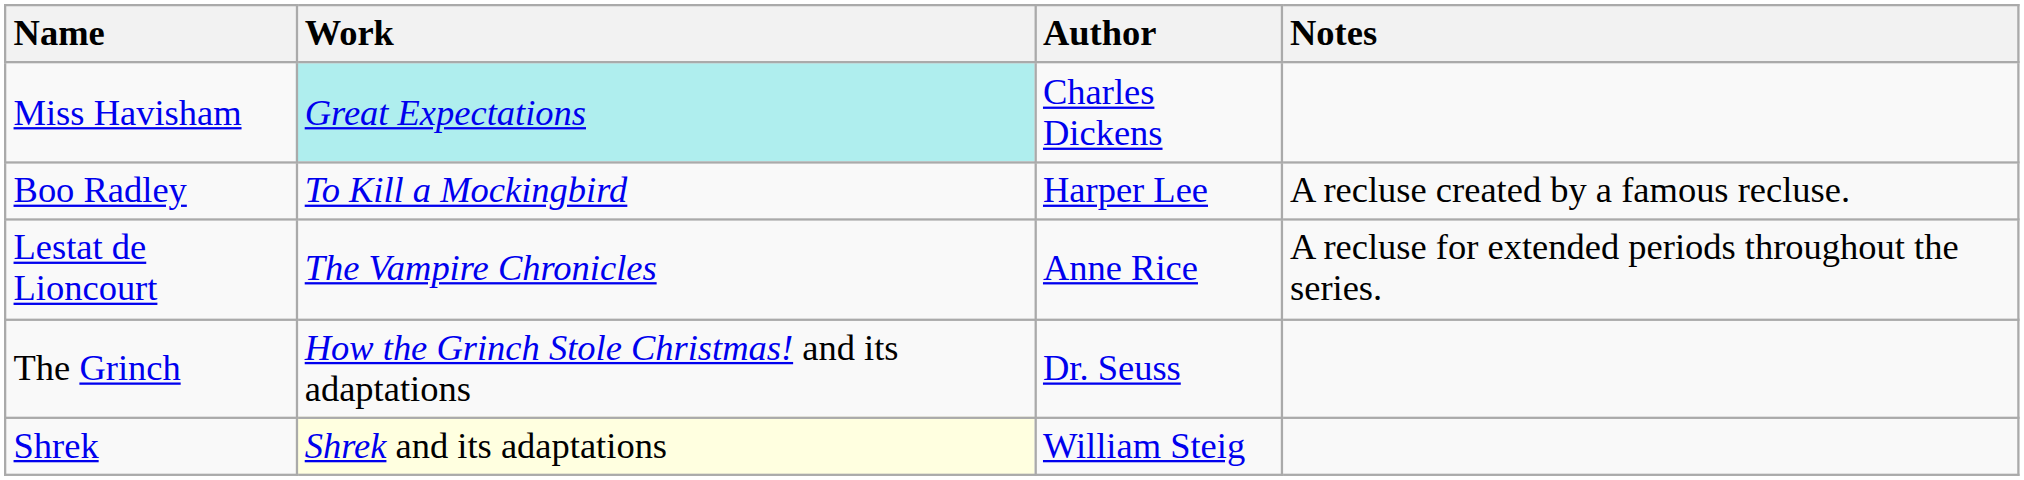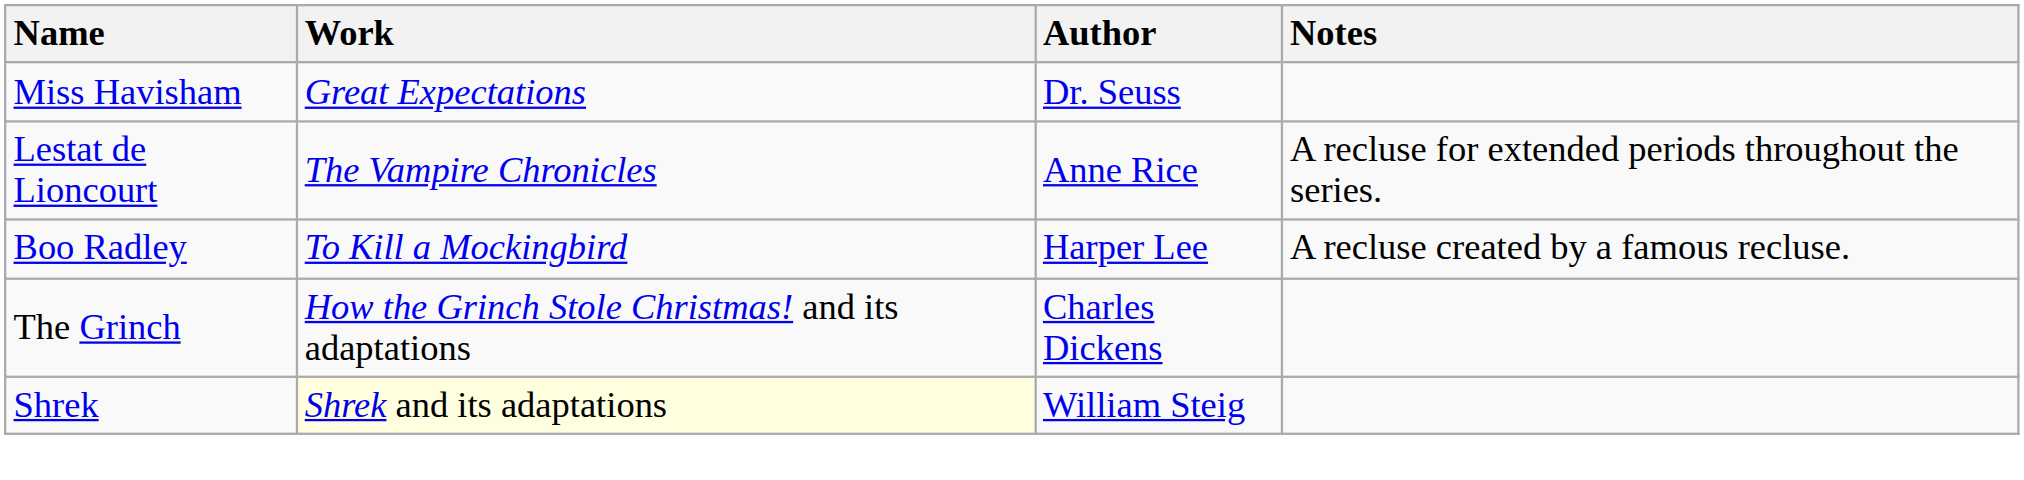Miss Havisham | Work: paleturquoise background -> no background
Miss Havisham | Author: Charles Dickens -> Dr. Seuss
rows swapped: Lestat de Lioncourt <-> Boo Radley
The Grinch | Author: Dr. Seuss -> Charles Dickens
